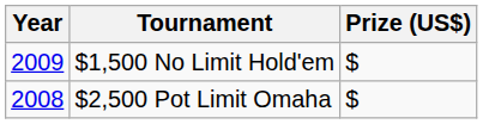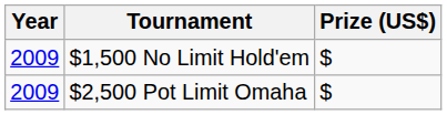$2,500 Pot Limit Omaha | Year: 2008 -> 2009
